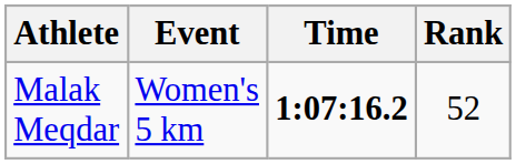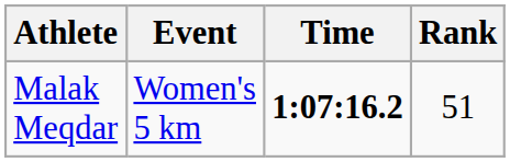Malak Meqdar | Rank: 52 -> 51
